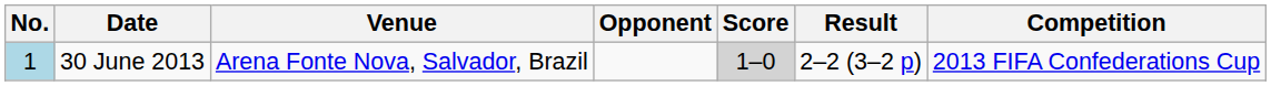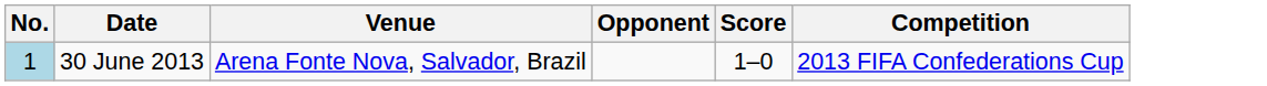- column: Result | 2–2 (3–2 p)
30 June 2013 | Score: lightgrey background -> no background
